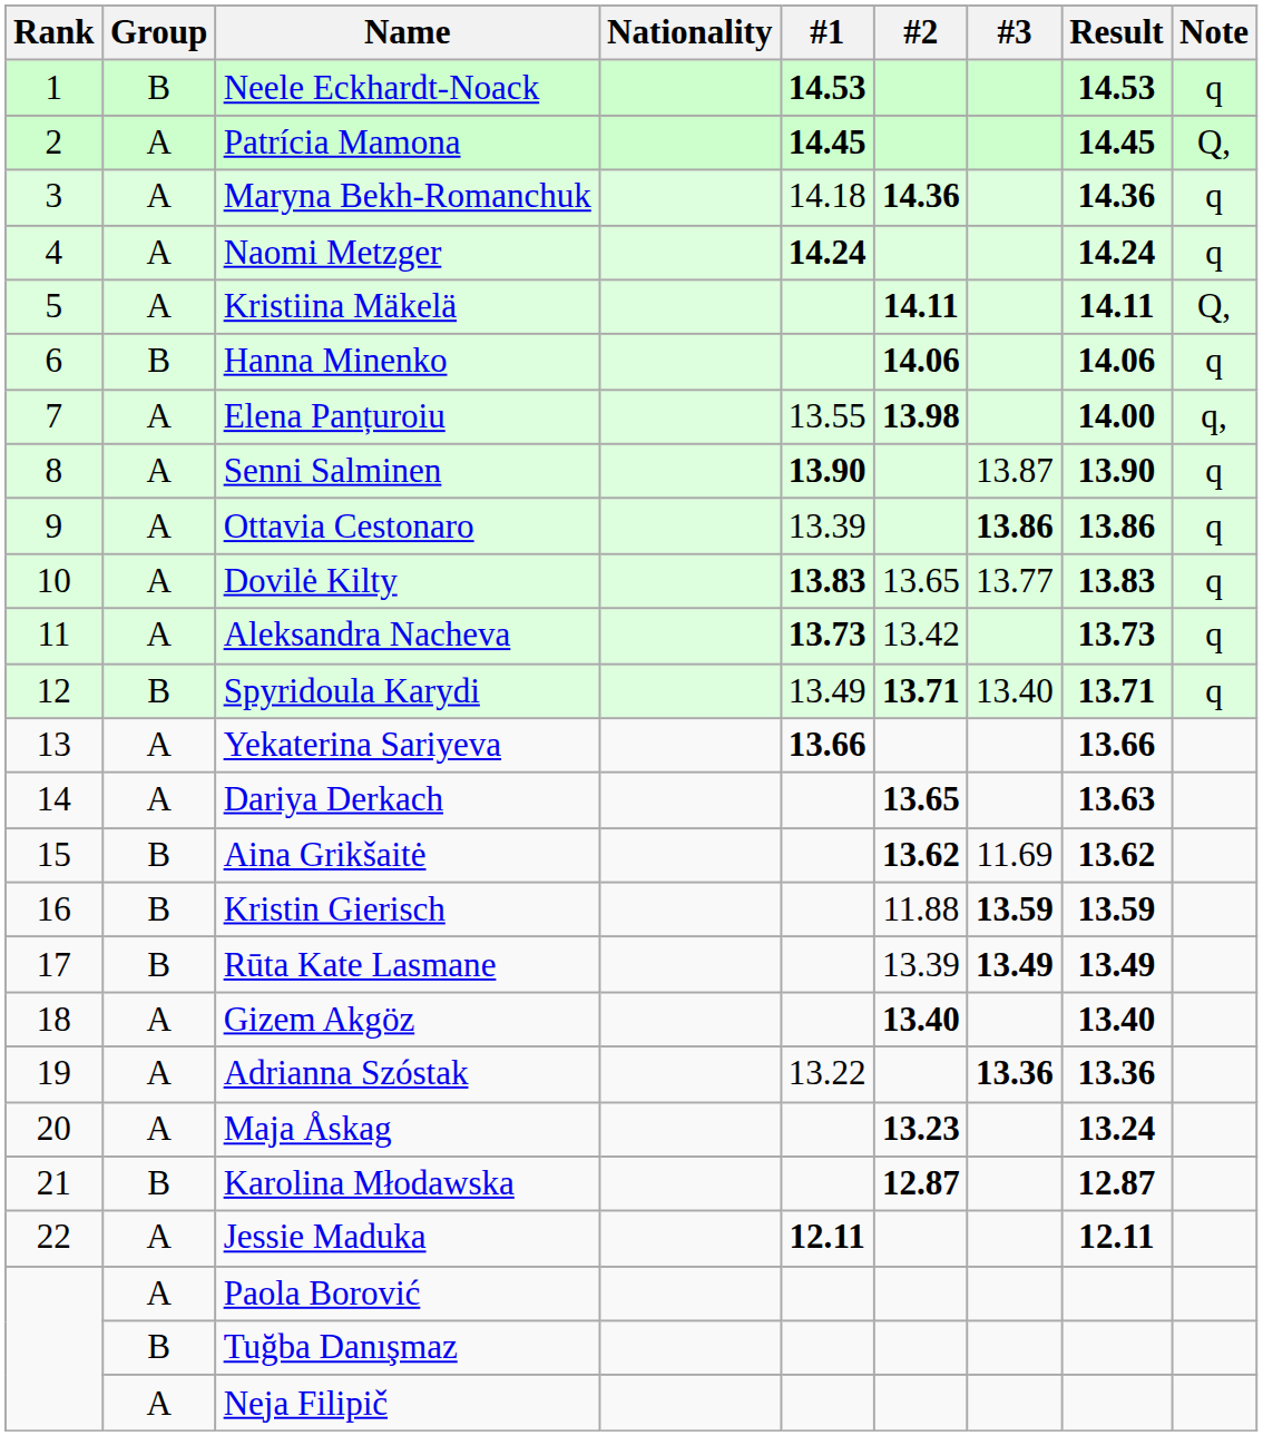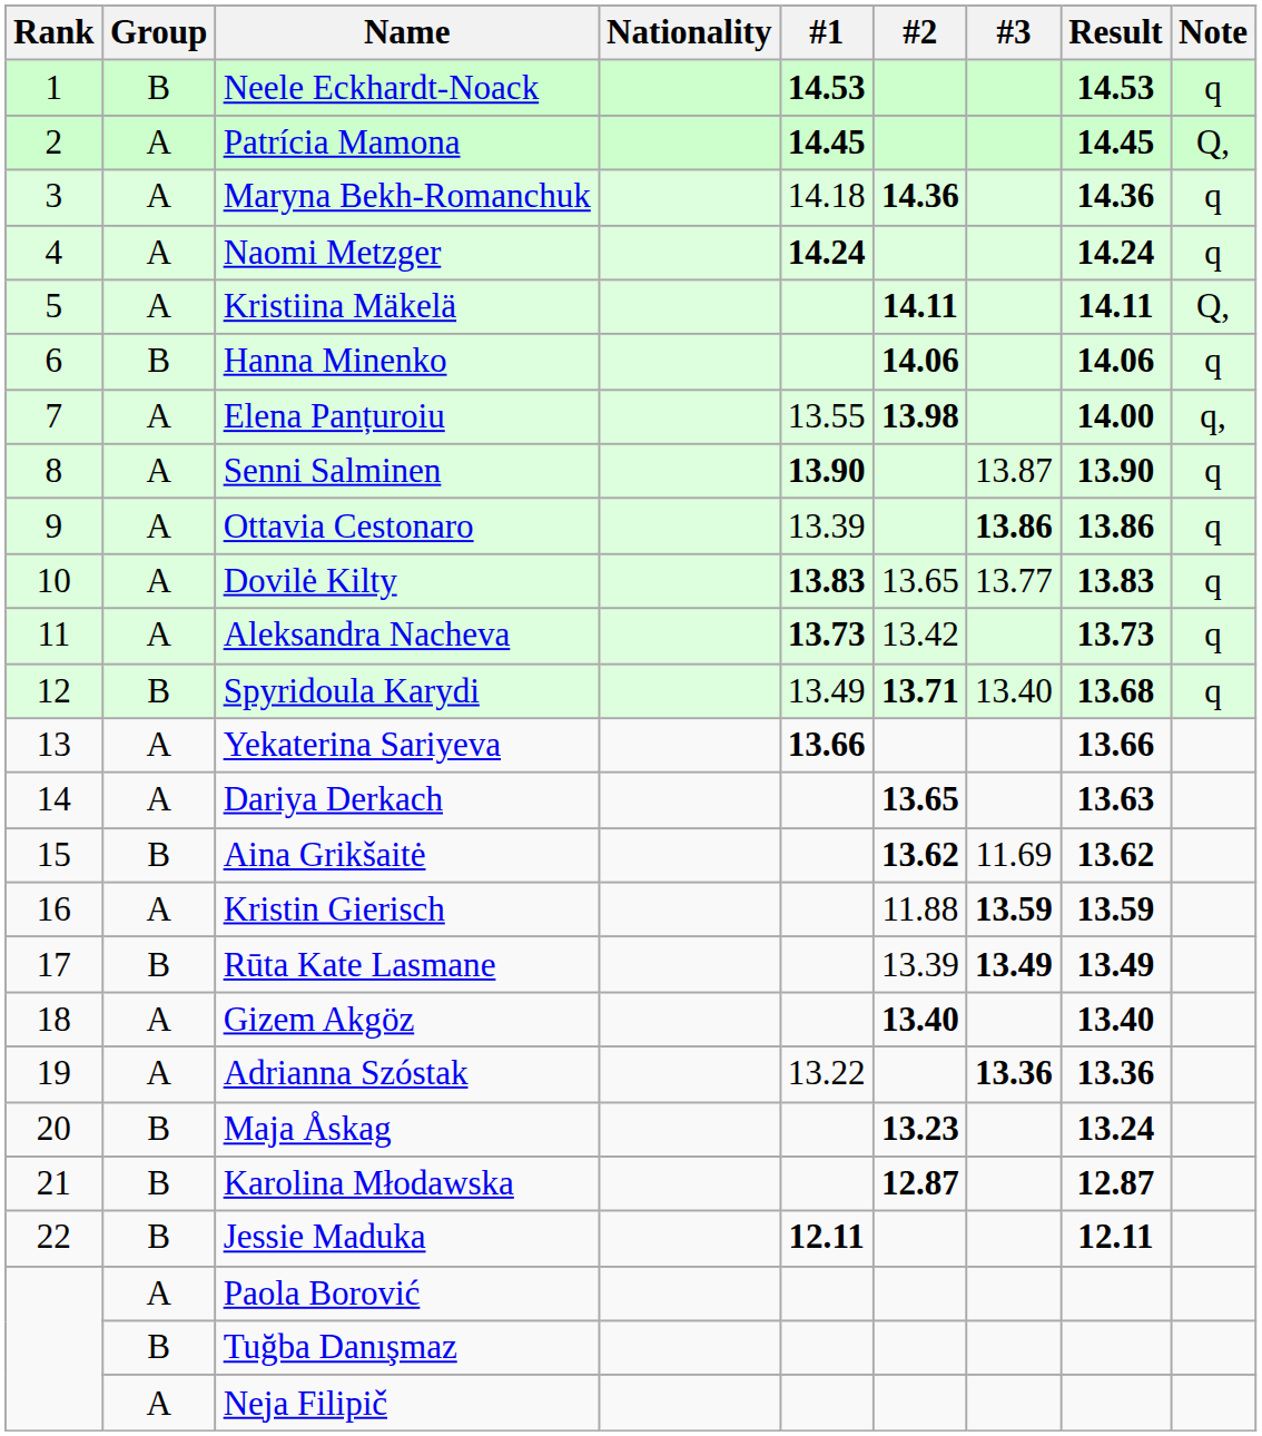Spyridoula Karydi | Result: 13.71 -> 13.68
Kristin Gierisch | Group: B -> A
Maja Åskag | Group: A -> B
Jessie Maduka | Group: A -> B
